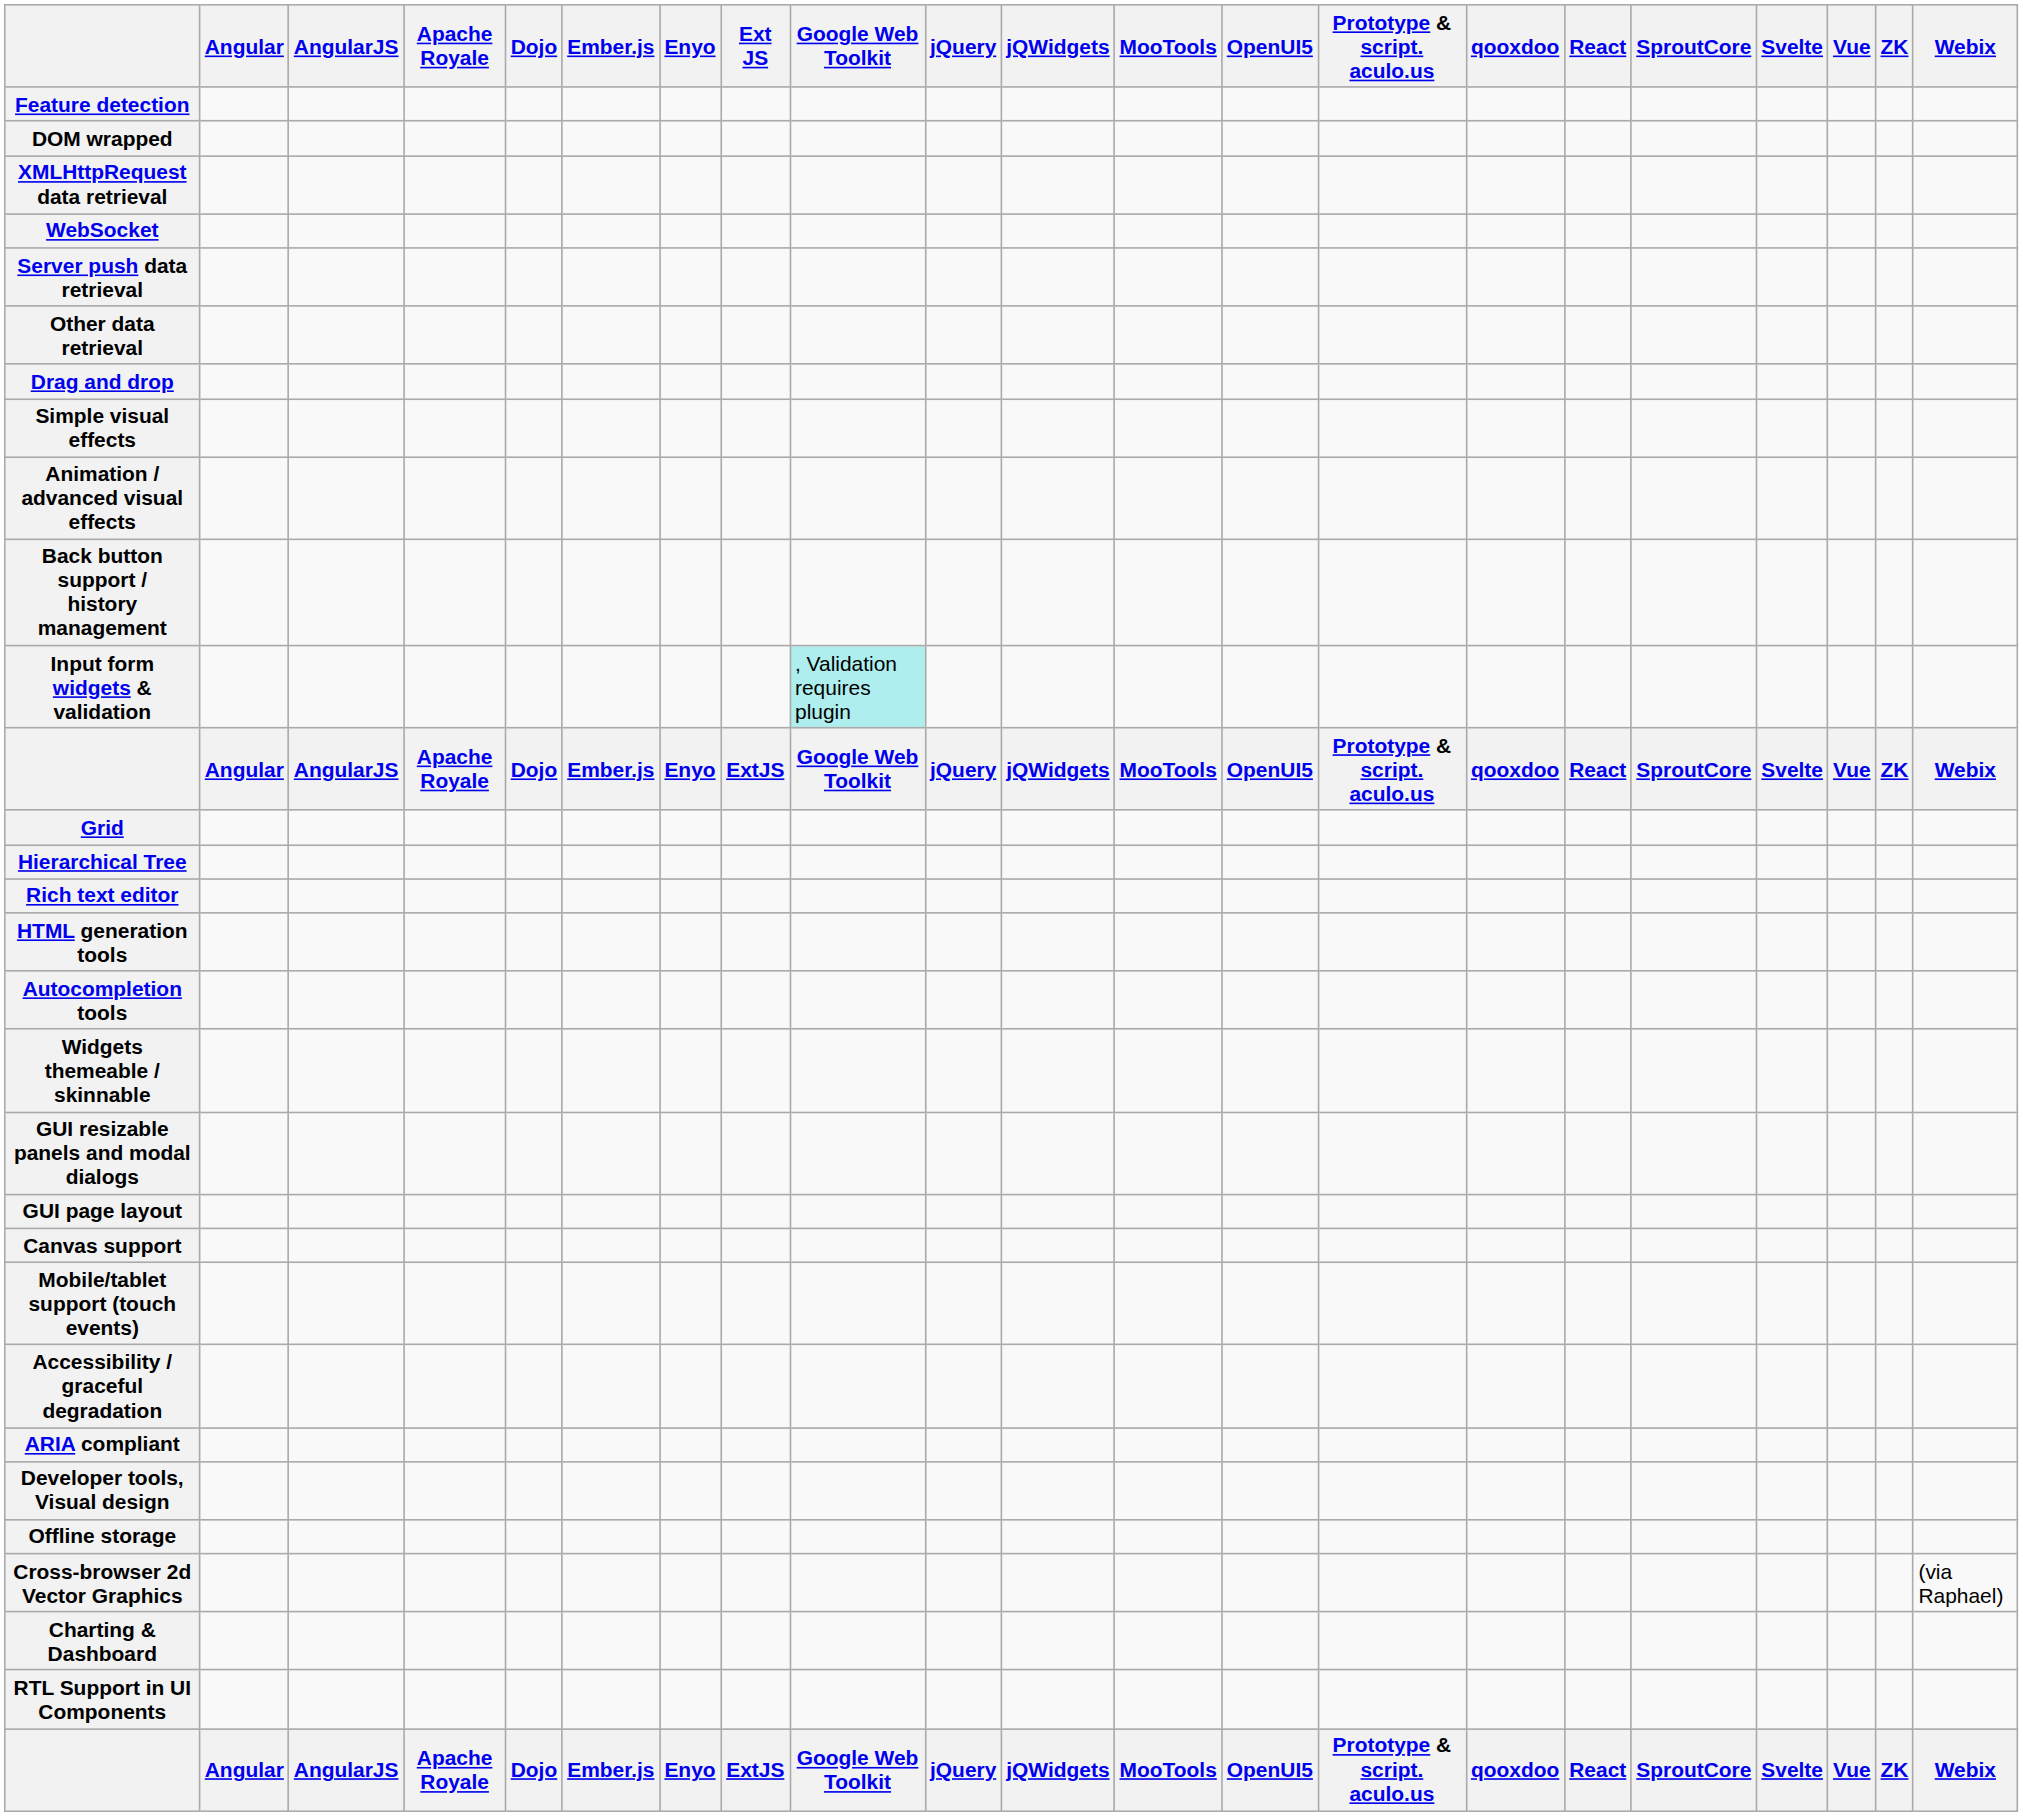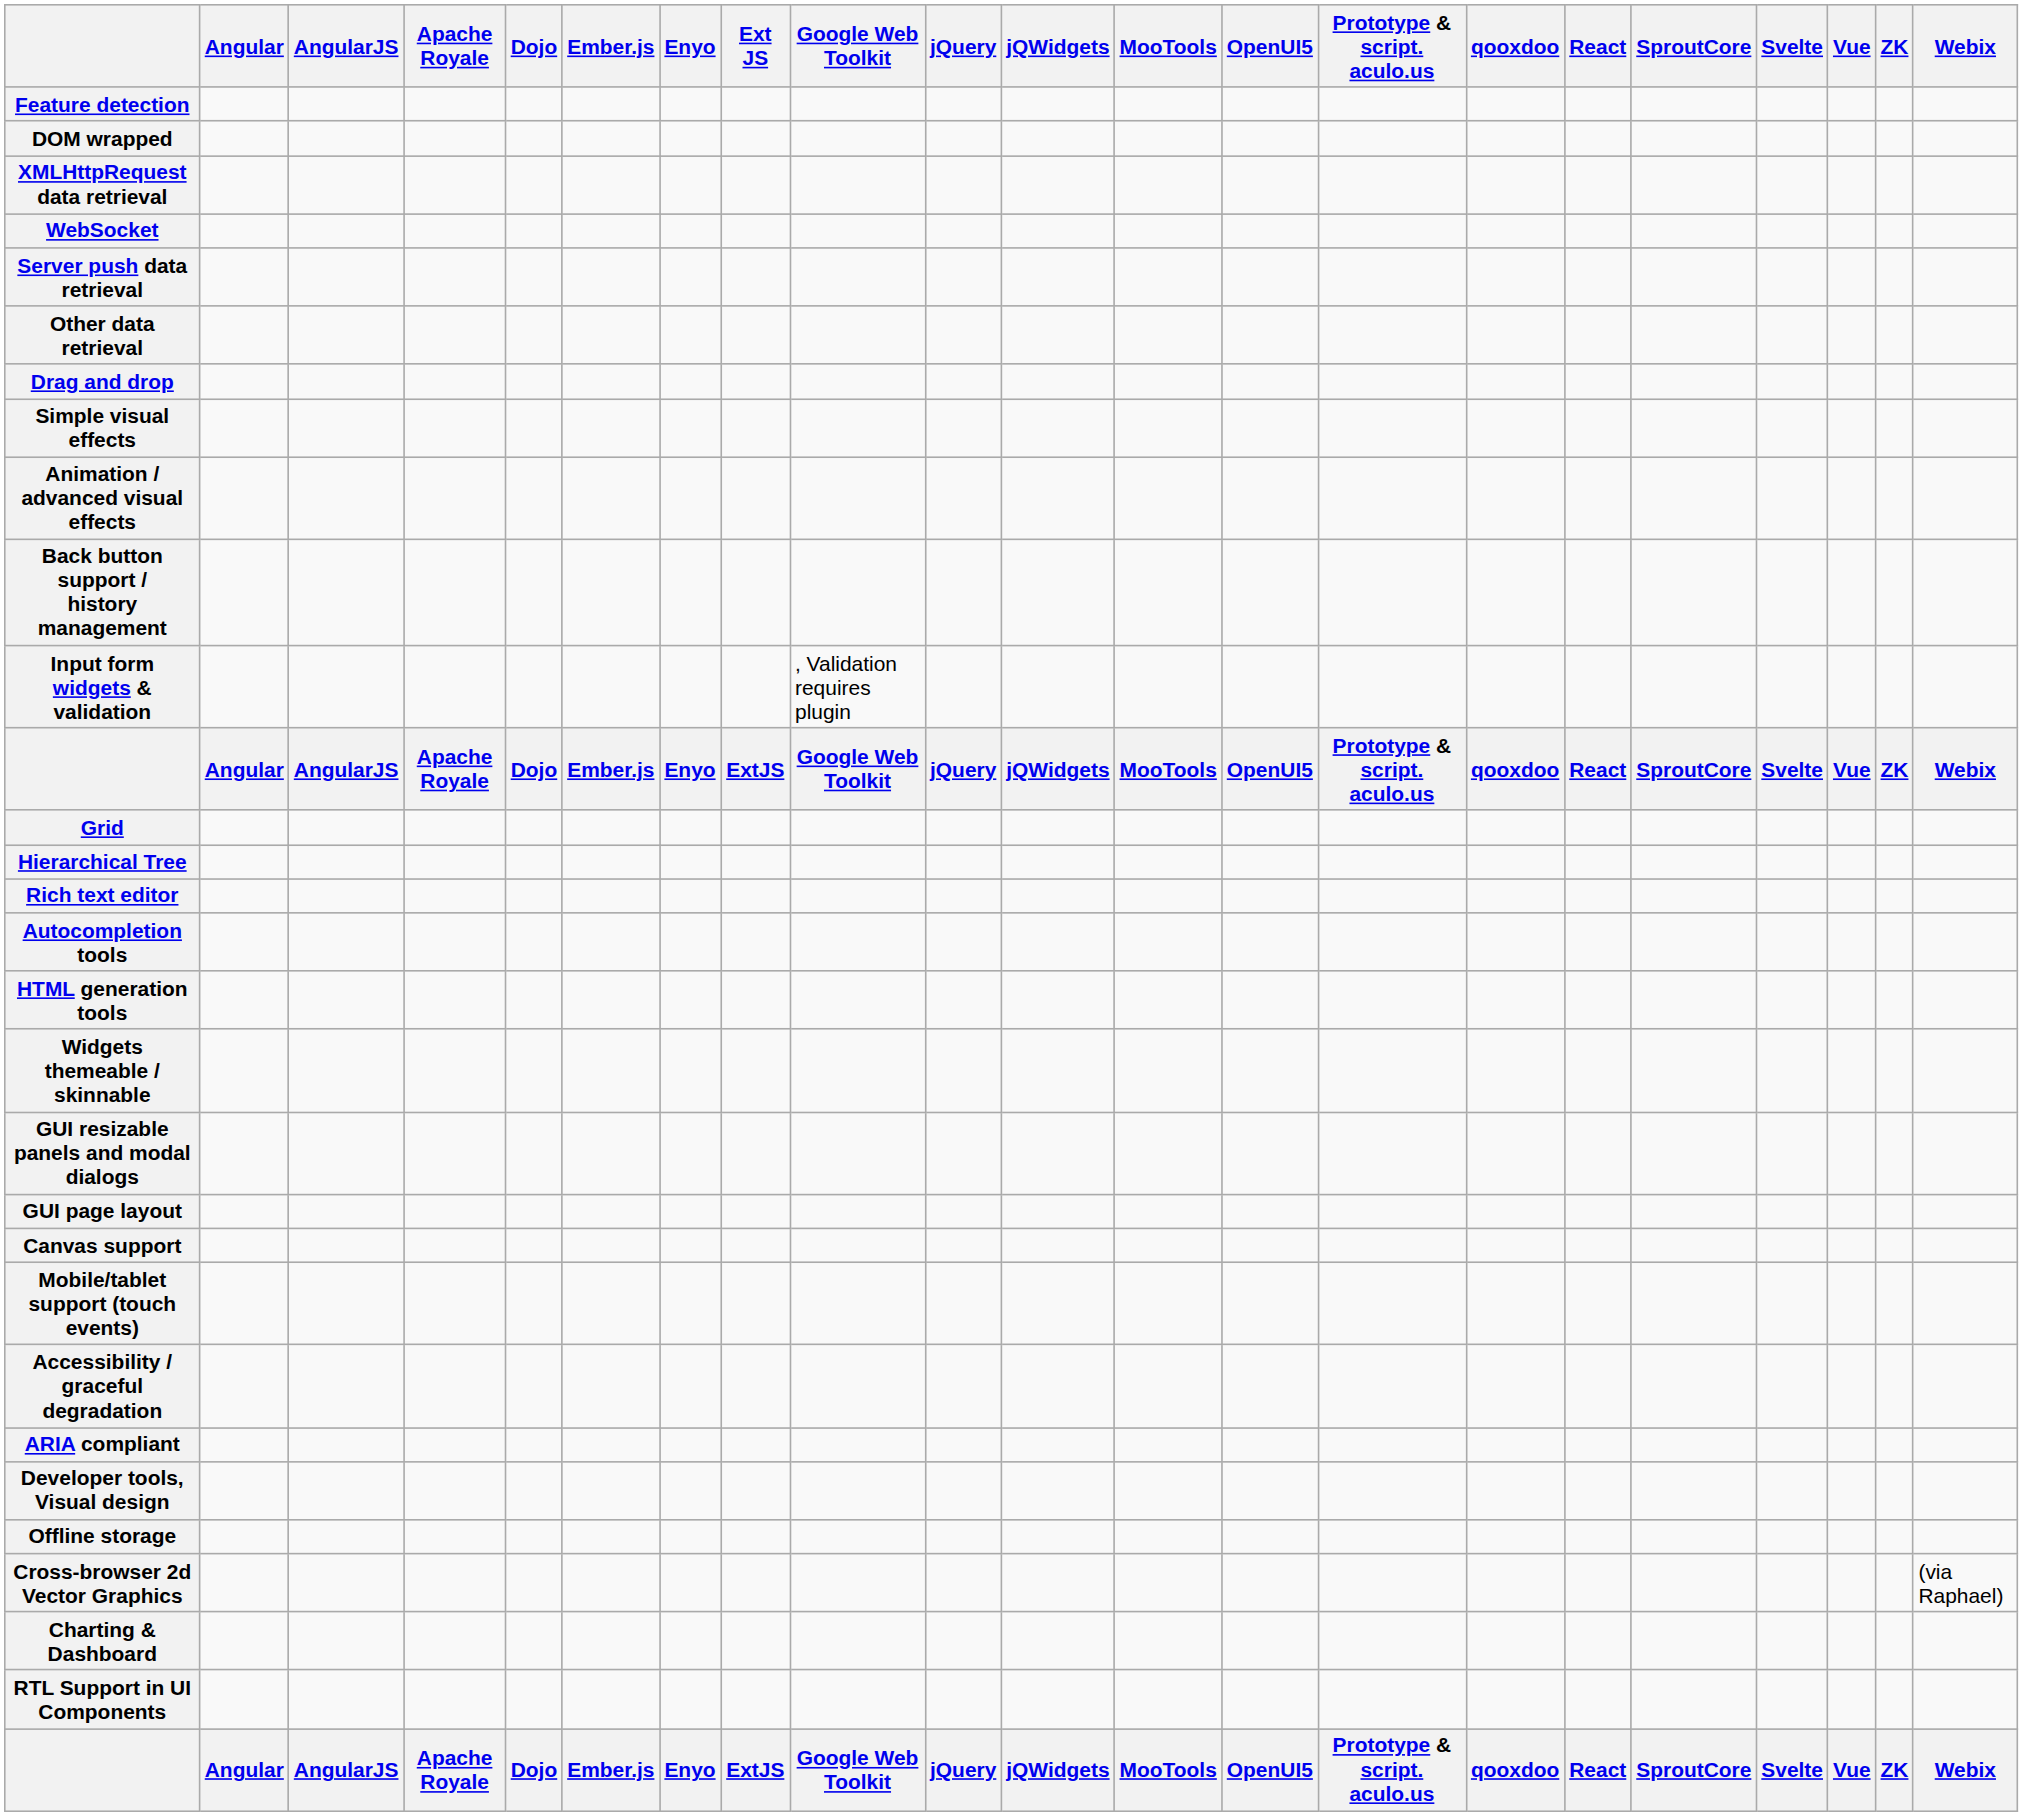Input form widgets & validation | Google Web Toolkit: paleturquoise background -> no background
rows swapped: Autocompletion tools <-> HTML generation tools
